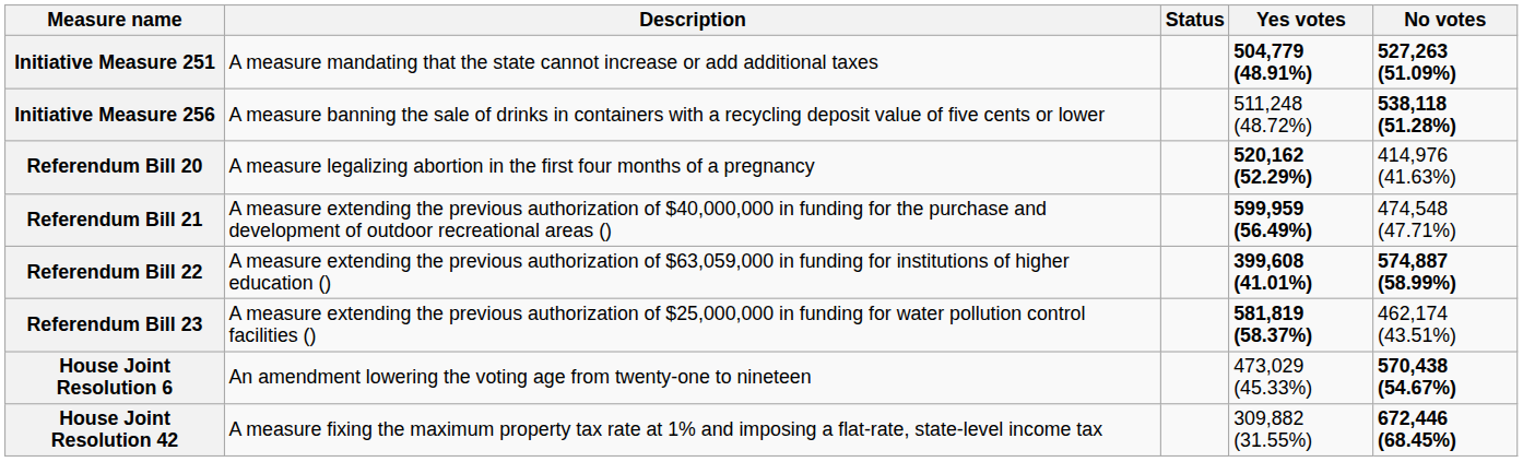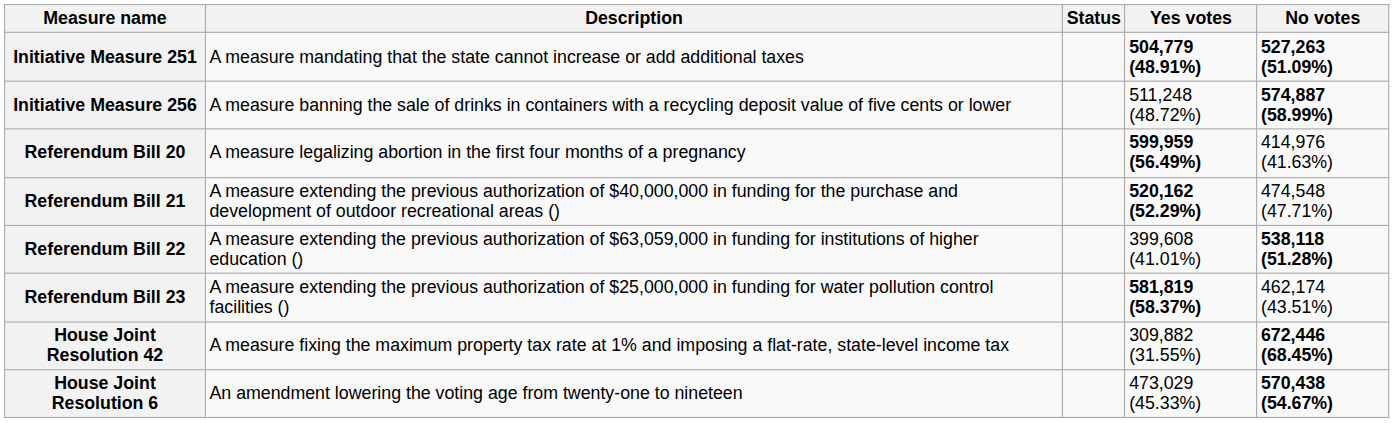Initiative Measure 256 | No votes: 538,118 (51.28%) -> 574,887 (58.99%)
Referendum Bill 20 | Yes votes: 520,162 (52.29%) -> 599,959 (56.49%)
Referendum Bill 21 | Yes votes: 599,959 (56.49%) -> 520,162 (52.29%)
Referendum Bill 22 | Yes votes: bold -> normal
Referendum Bill 22 | No votes: 574,887 (58.99%) -> 538,118 (51.28%)
rows swapped: House Joint Resolution 6 <-> House Joint Resolution 42
